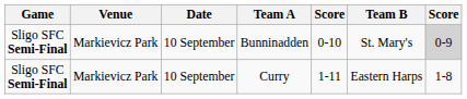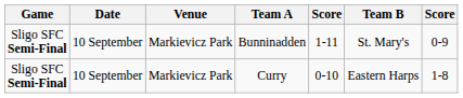columns swapped: Date <-> Venue
Bunninadden | column 5: 0-10 -> 1-11
Bunninadden | column 7: lightgrey background -> no background
Curry | column 5: 1-11 -> 0-10
